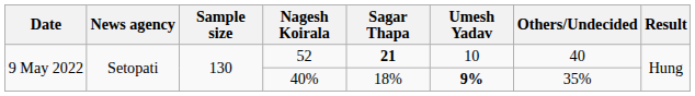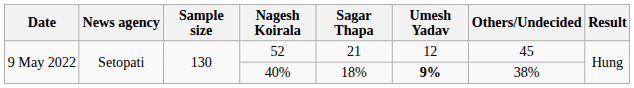52 | Sagar Thapa: bold -> normal
52 | Umesh Yadav: 10 -> 12
52 | Others/Undecided: 40 -> 45
40% | Others/Undecided: 35% -> 38%
